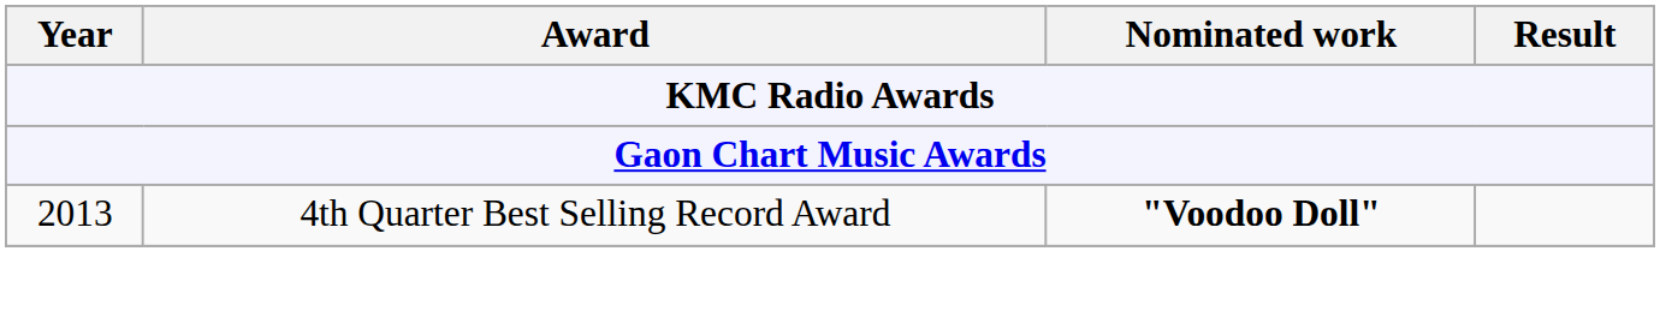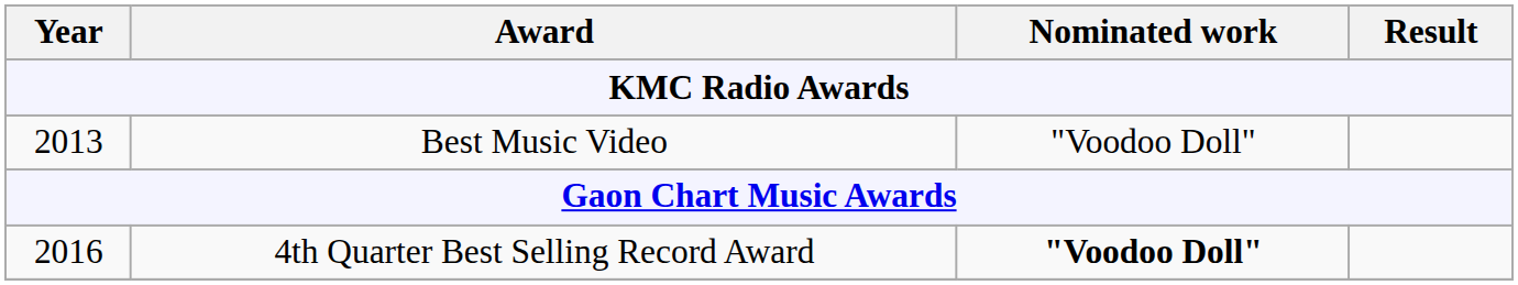+ row: 2013 | Best Music Video | "Voodoo Doll"
4th Quarter Best Selling Record Award | Year: 2013 -> 2016
